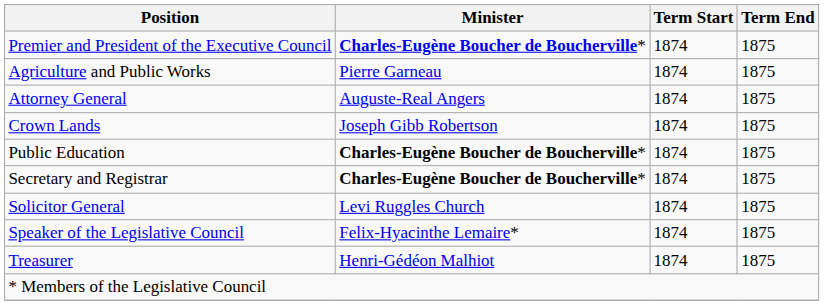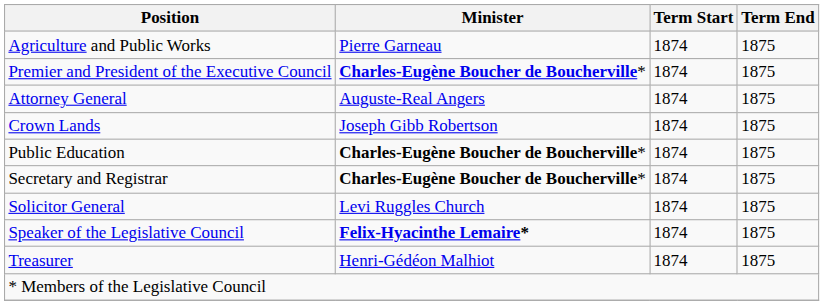rows swapped: Premier and President of the Executive Council <-> Agriculture and Public Works
Speaker of the Legislative Council | Minister: normal -> bold
